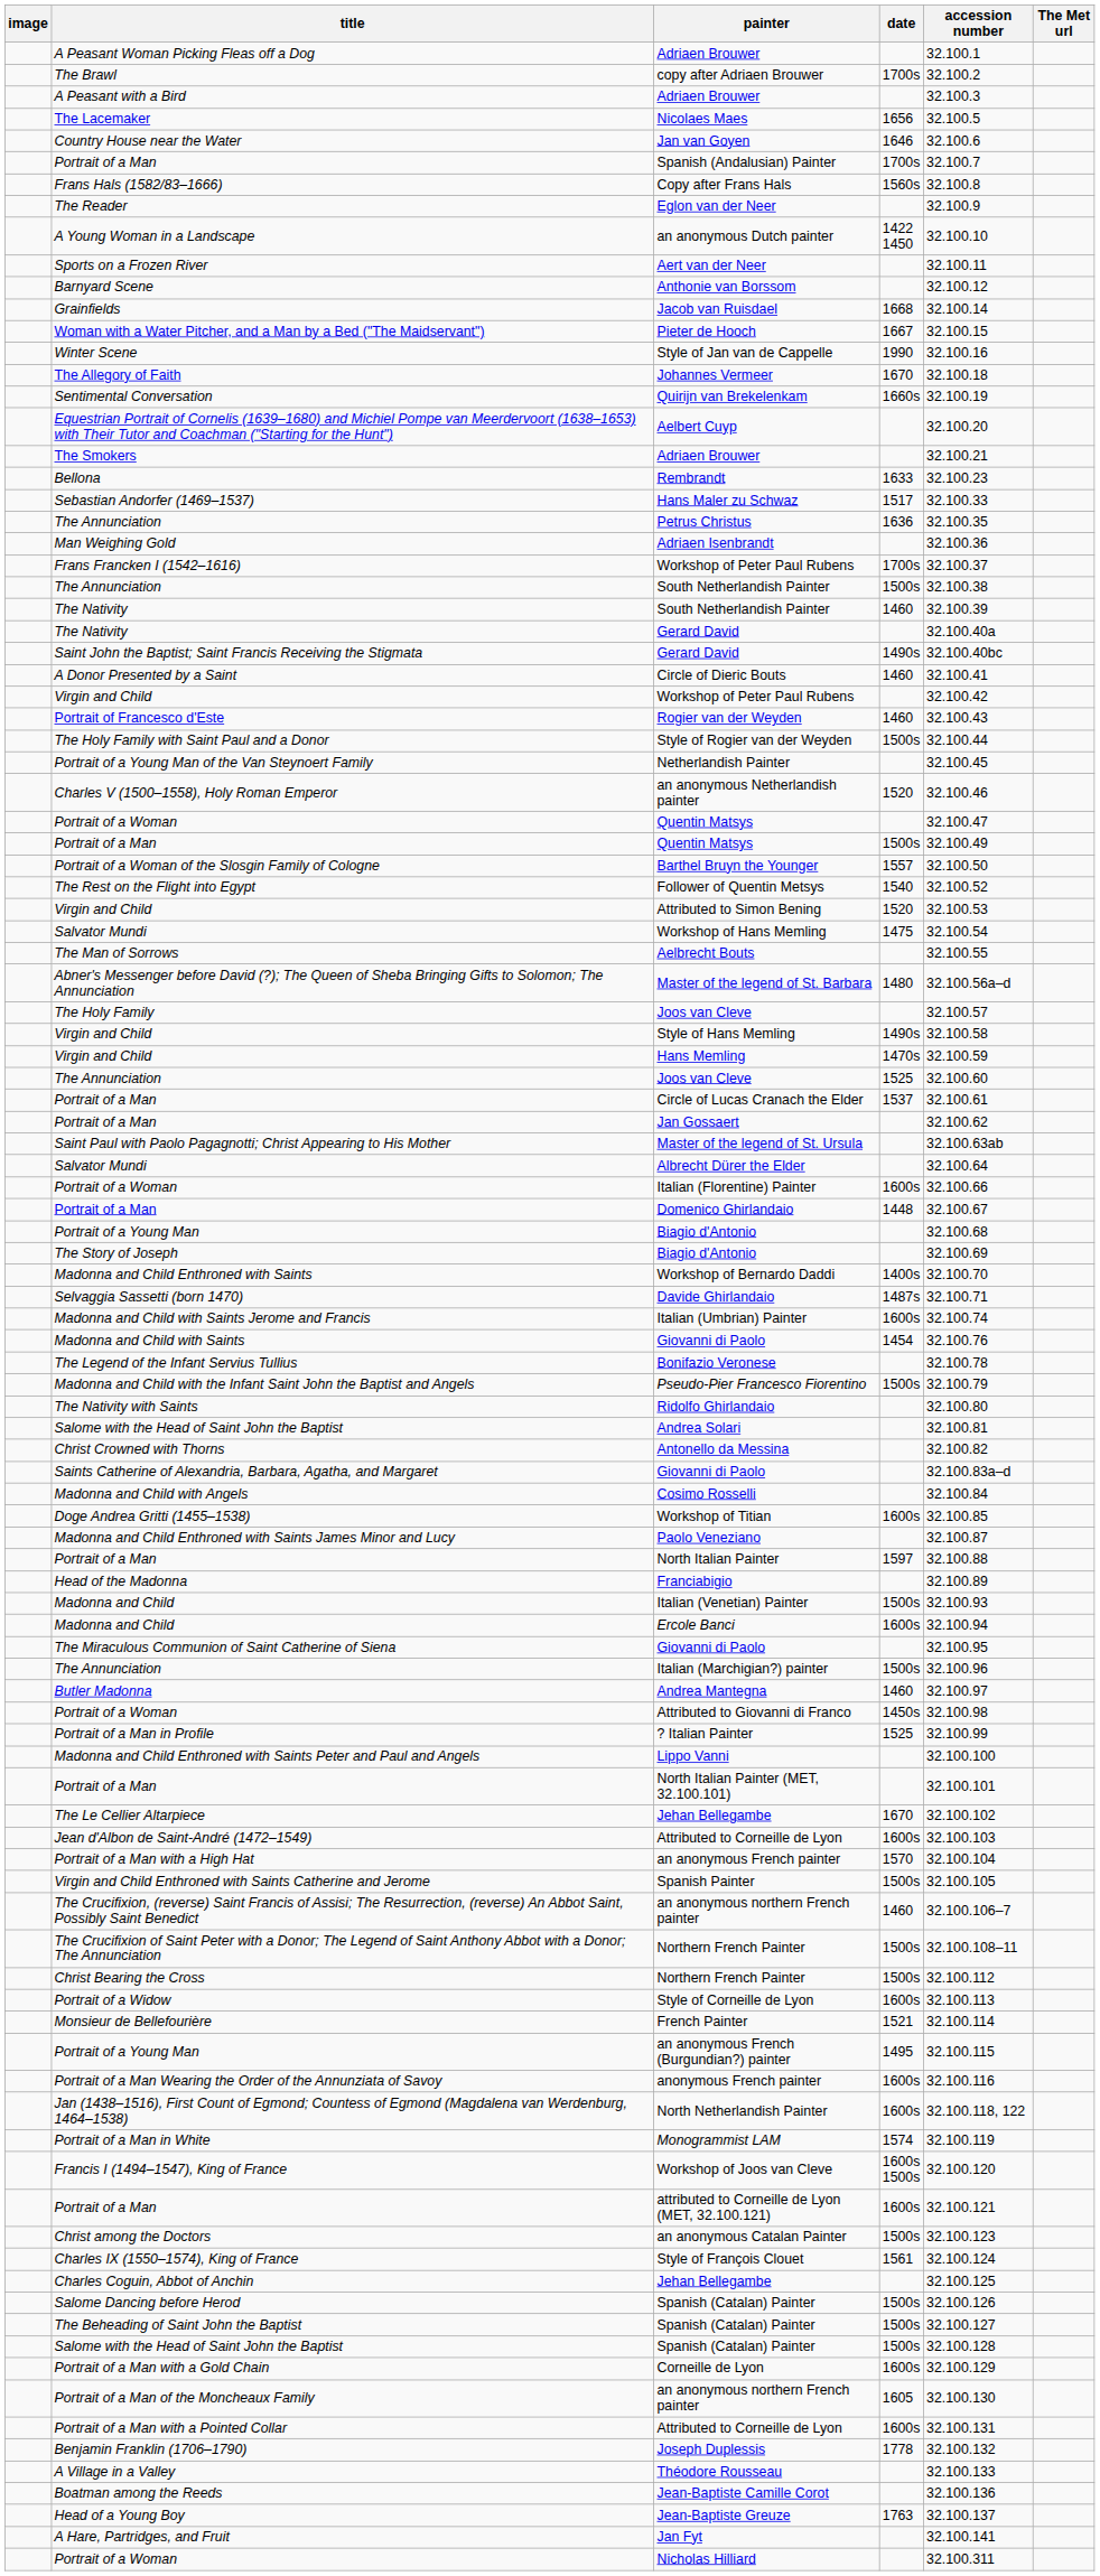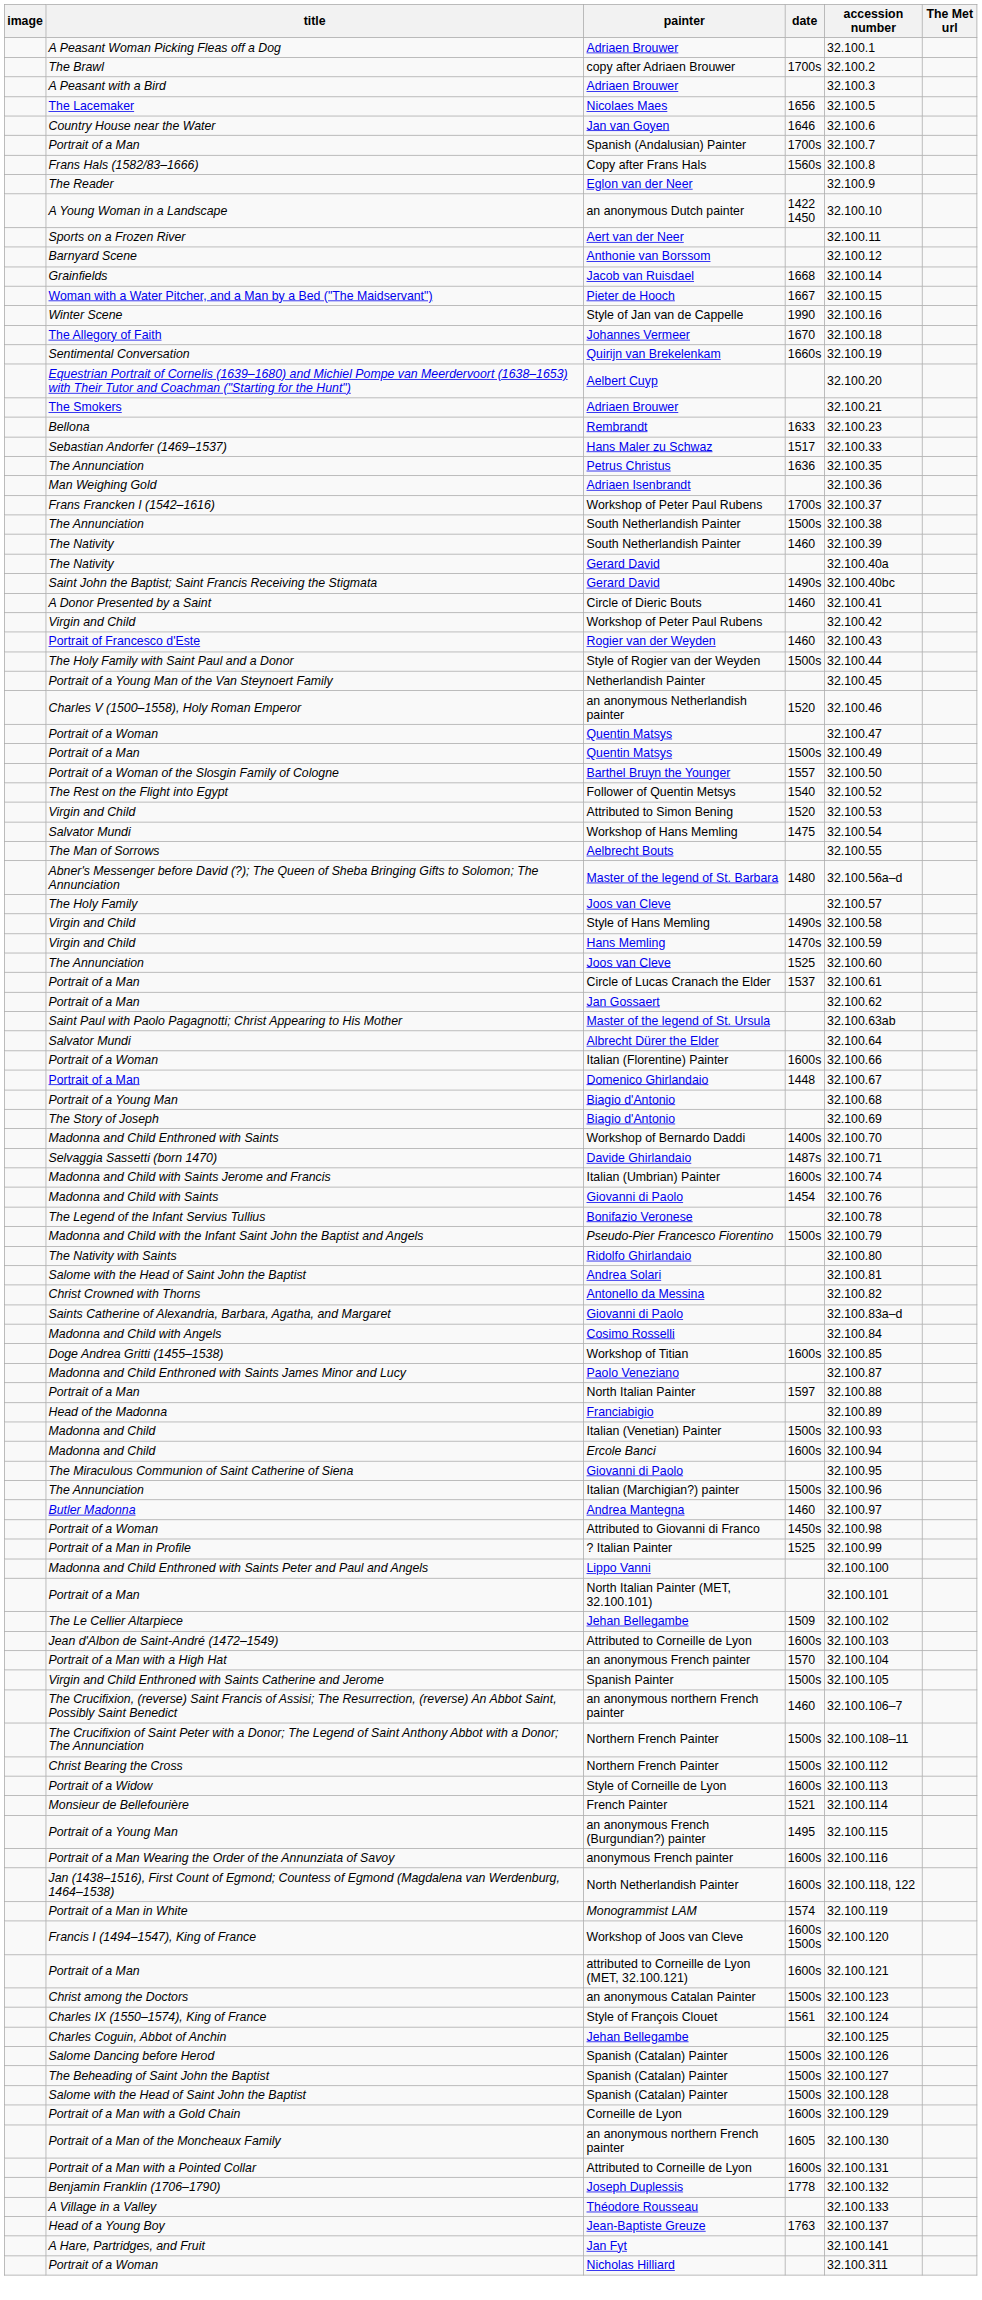The Le Cellier Altarpiece / Jehan Bellegambe | date: 1670 -> 1509
- row: Boatman among the Reeds | Jean-Baptiste Camille Corot | 32.100.136
